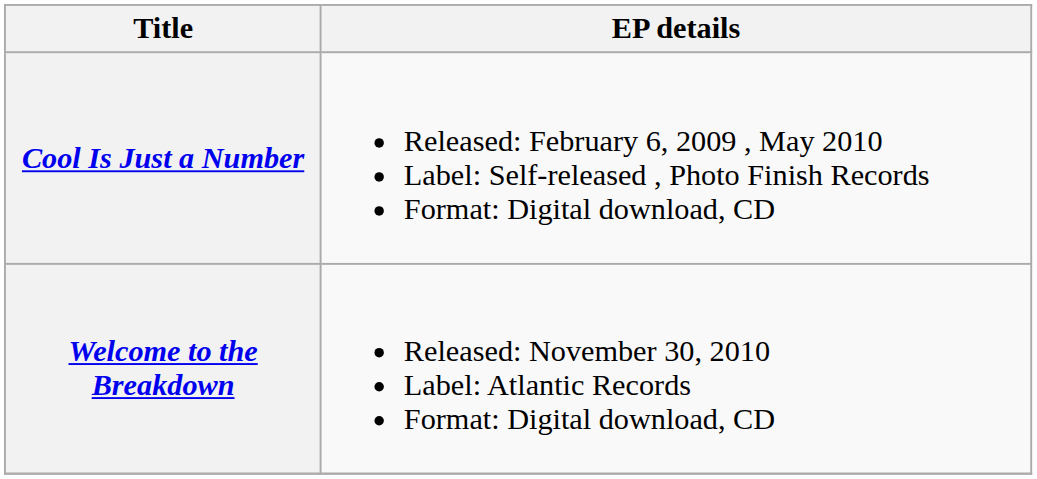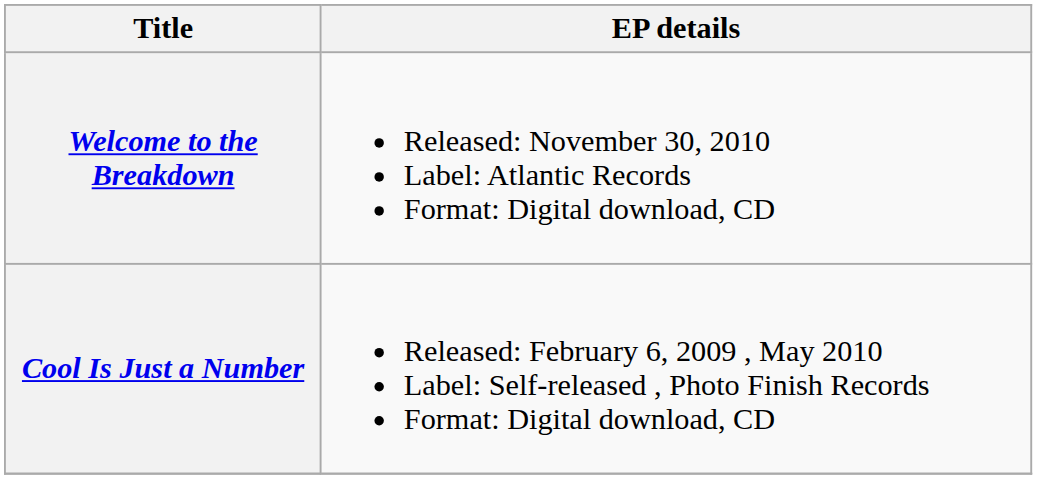rows swapped: Cool Is Just a Number <-> Welcome to the Breakdown
